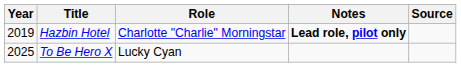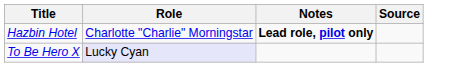- column: Year | 2019 | 2025
To Be Hero X | Role: no background -> lavender background
